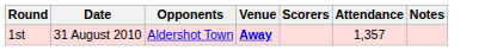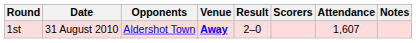+ column: Result | 2–0
1st | Attendance: 1,357 -> 1,607
